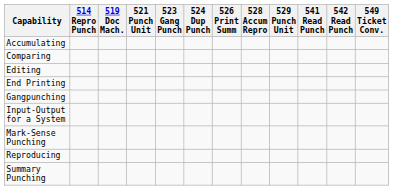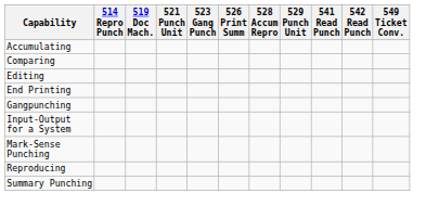- column: 524 Dup Punch
